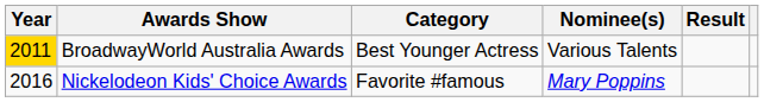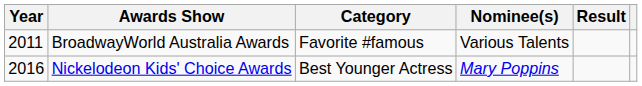BroadwayWorld Australia Awards | Year: gold background -> no background
BroadwayWorld Australia Awards | Category: Best Younger Actress -> Favorite #famous
Nickelodeon Kids' Choice Awards | Category: Favorite #famous -> Best Younger Actress
